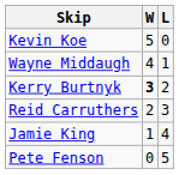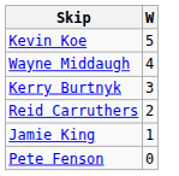- column: L | 0 | 1 | 2 | 3 | 4 | 5
Kerry Burtnyk | W: bold -> normal
